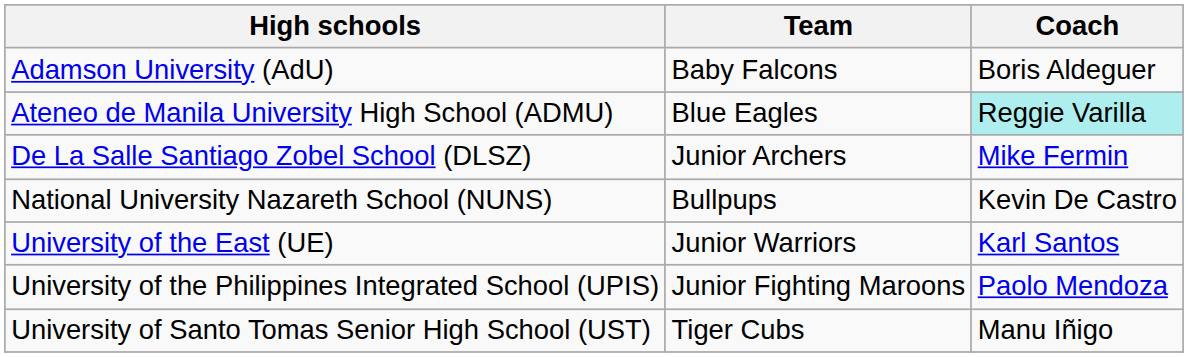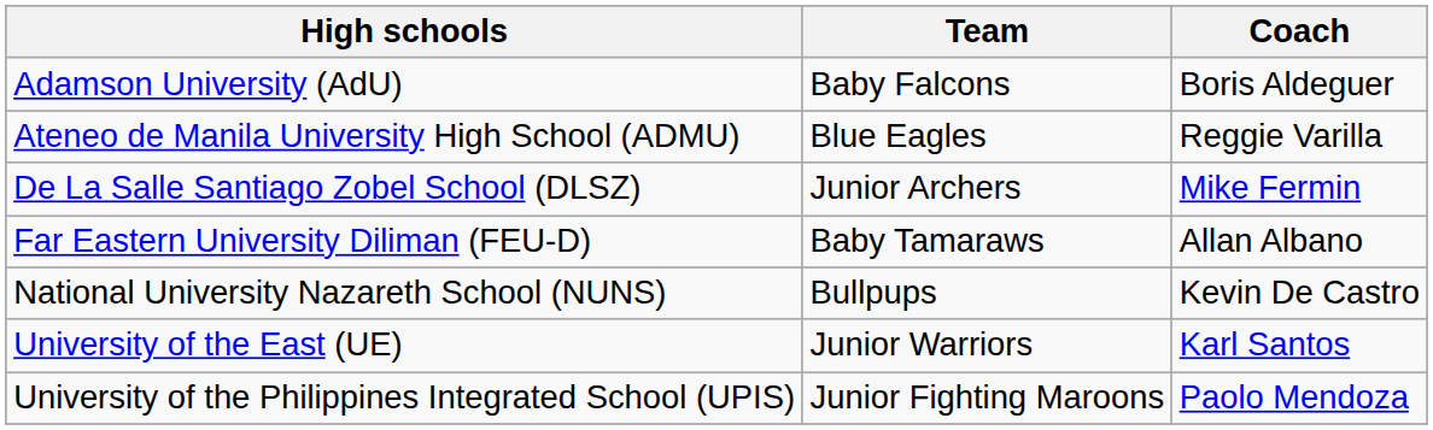Ateneo de Manila University High School (ADMU) | Coach: paleturquoise background -> no background
+ row: Far Eastern University Diliman (FEU-D) | Baby Tamaraws | Allan Albano
- row: University of Santo Tomas Senior High School (UST) | Tiger Cubs | Manu Iñigo
